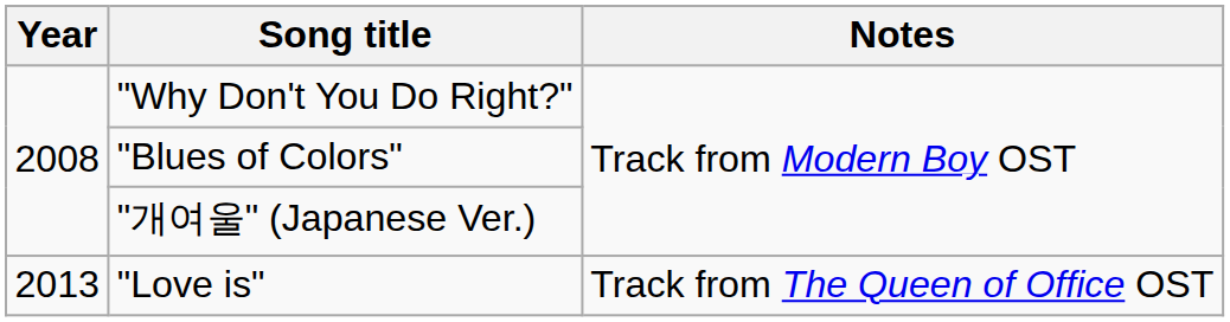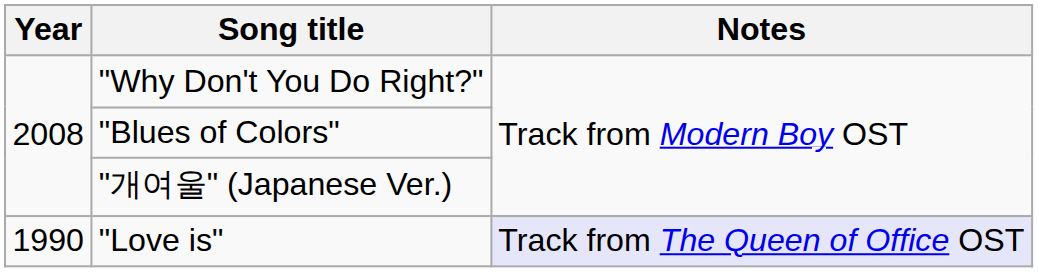"Love is" | Year: 2013 -> 1990
"Love is" | Notes: no background -> lavender background
